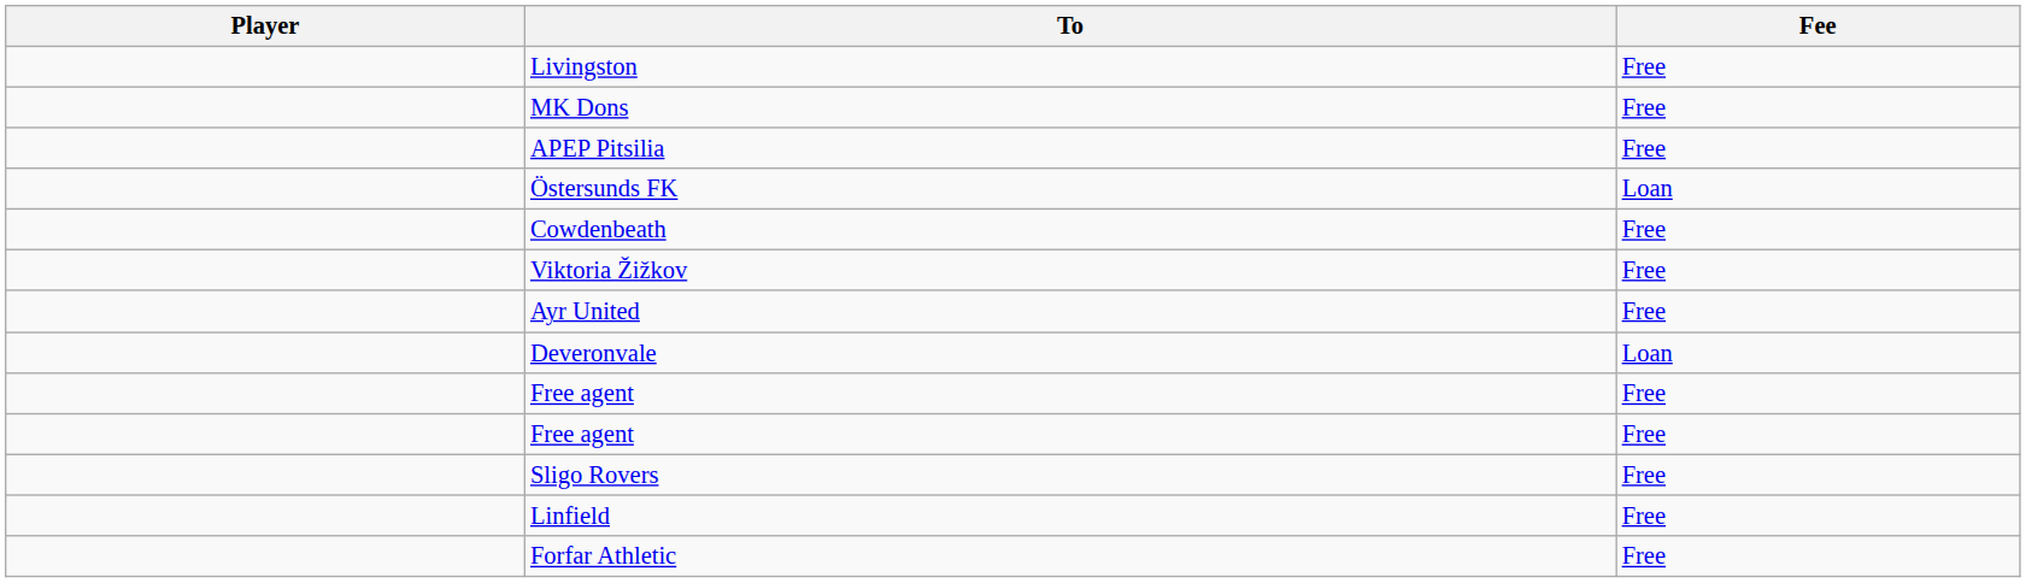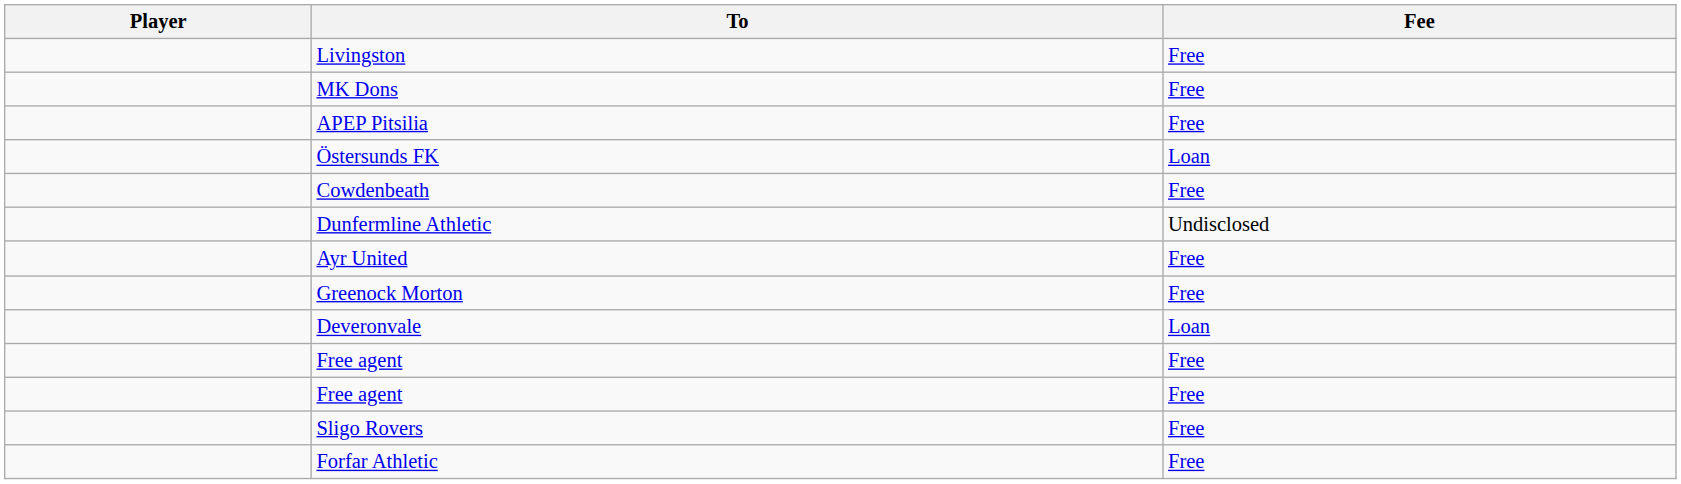+ row: Dunfermline Athletic | Undisclosed
- row: Viktoria Žižkov | Free
+ row: Greenock Morton | Free
- row: Linfield | Free
